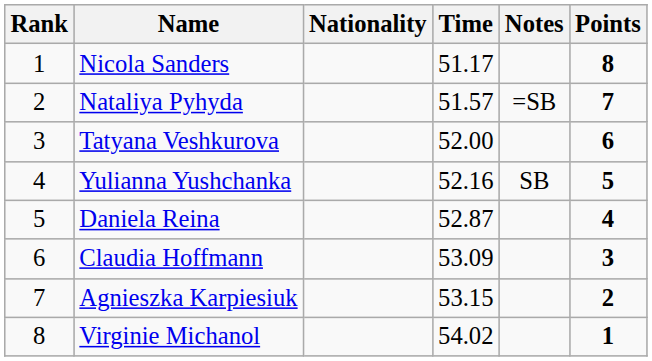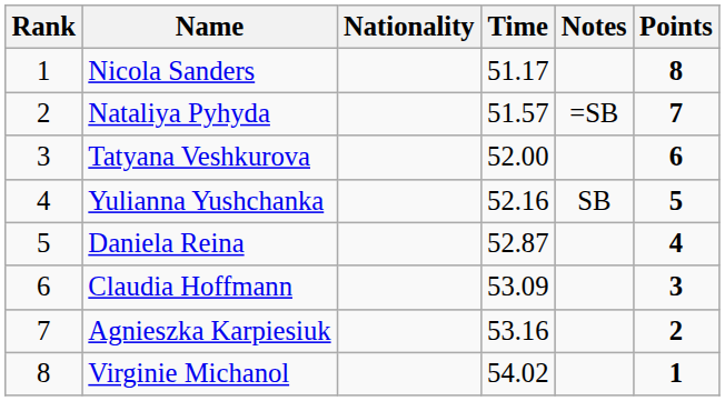Agnieszka Karpiesiuk | Time: 53.15 -> 53.16
